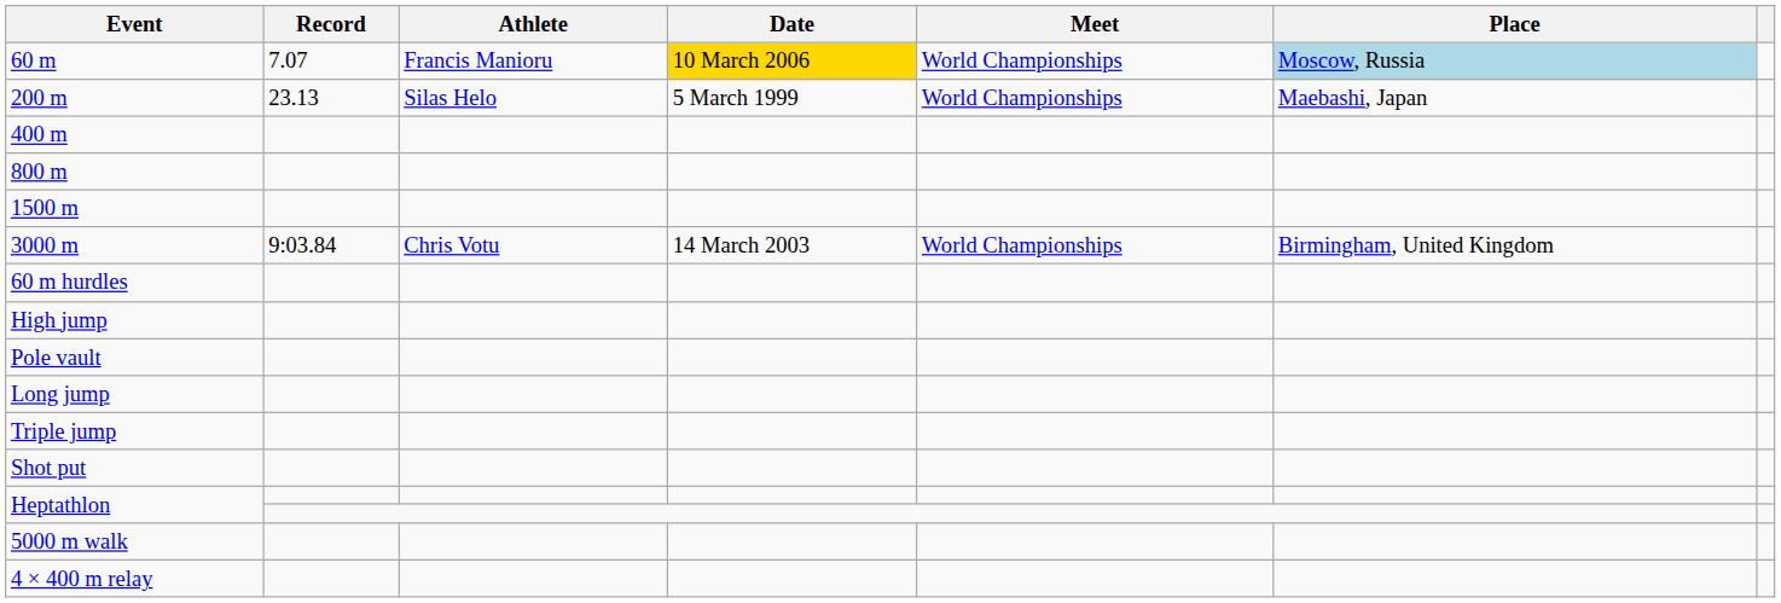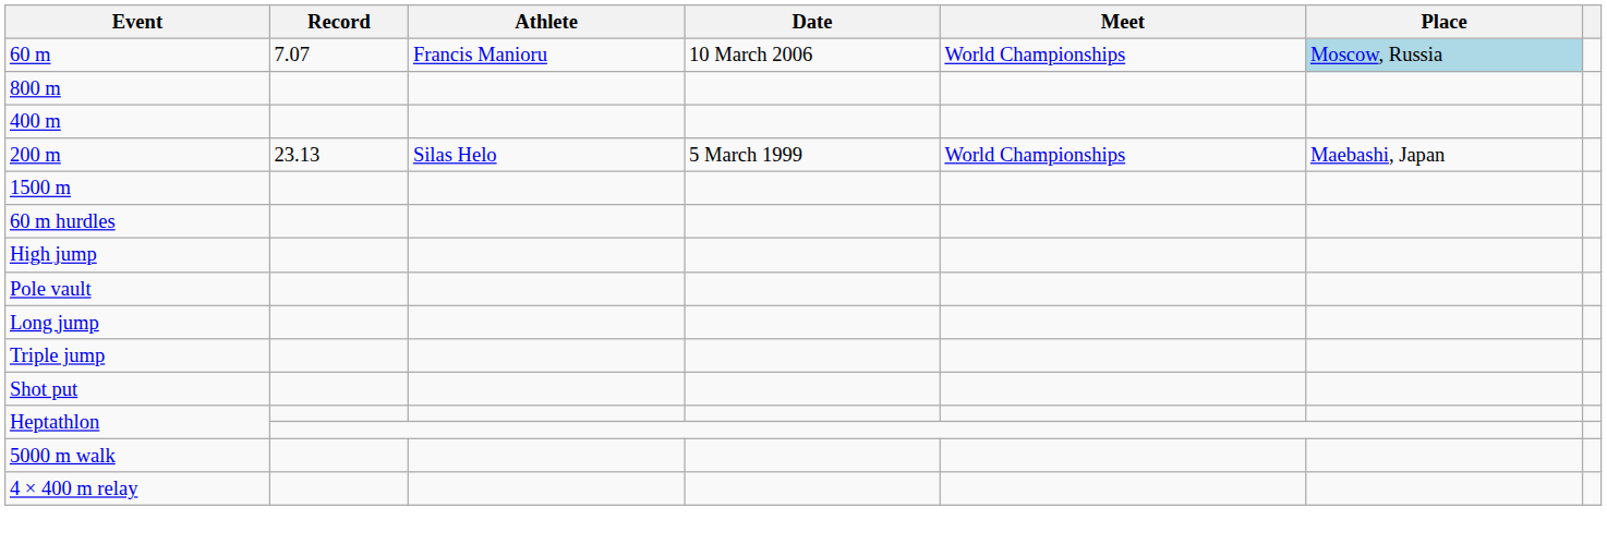60 m | Date: gold background -> no background
rows swapped: 200 m <-> 800 m
- row: 3000 m | 9:03.84 | Chris Votu | 14 March 2003 | World Championships | Birmingham, United Kingdom
